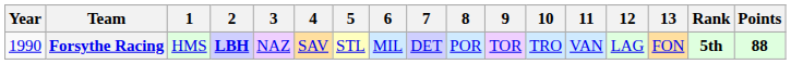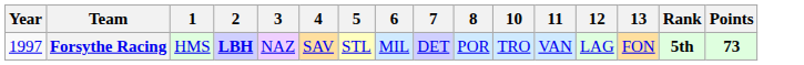- column: 9 | TOR
Forsythe Racing | Year: 1990 -> 1997
Forsythe Racing | Points: 88 -> 73
